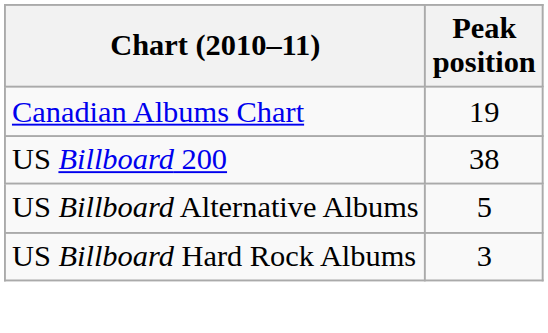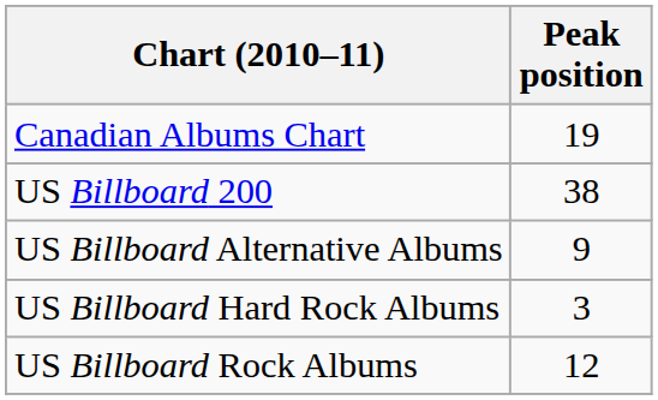US Billboard Alternative Albums | Peak position: 5 -> 9
+ row: US Billboard Rock Albums | 12
